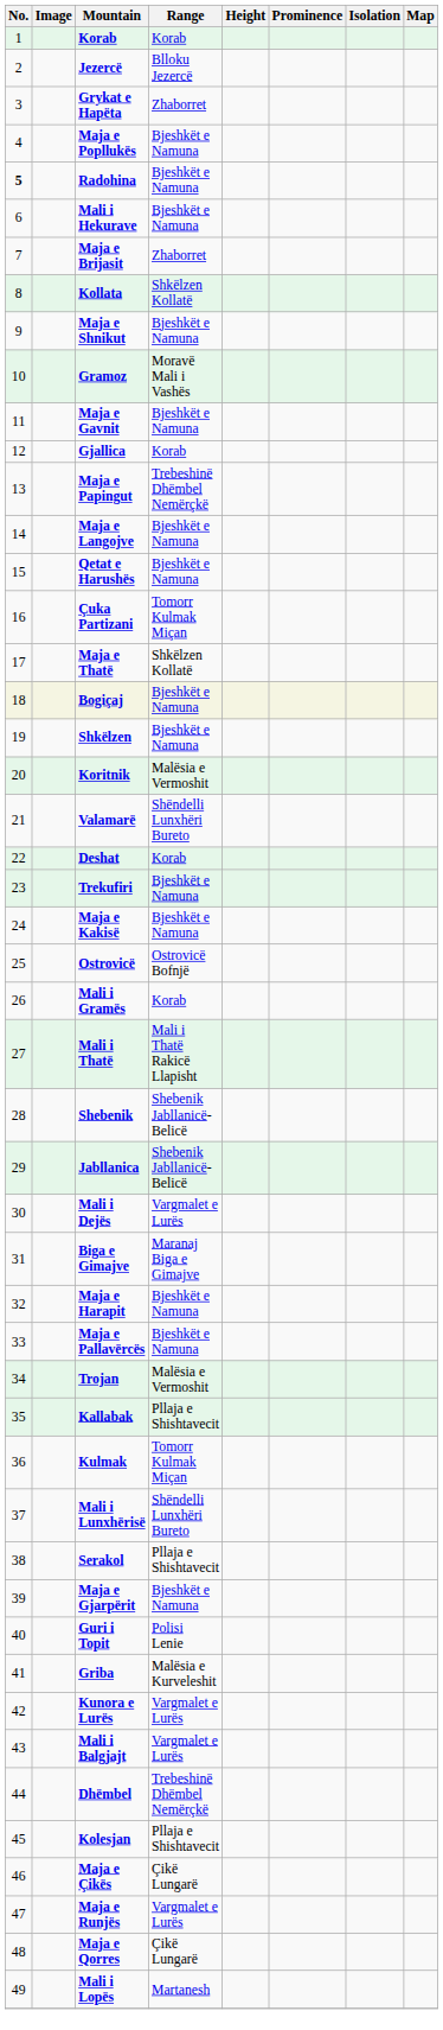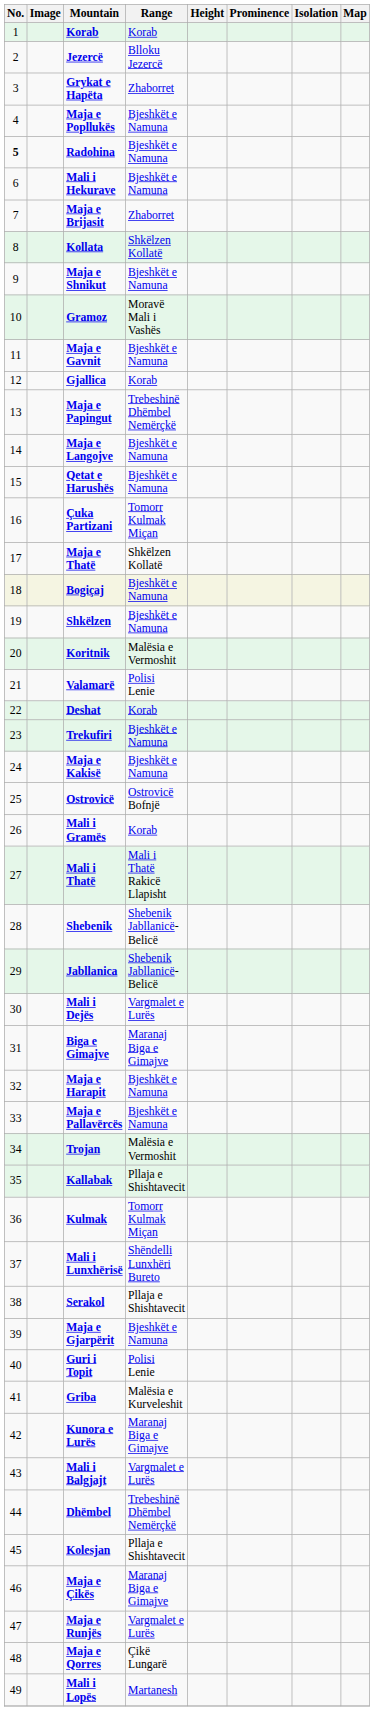Valamarë | Range: Shëndelli Lunxhëri Bureto -> Polisi Lenie
Kunora e Lurës | Range: Vargmalet e Lurës -> Maranaj Biga e Gimajve
Maja e Çikës | Range: Çikë Lungarë -> Maranaj Biga e Gimajve
